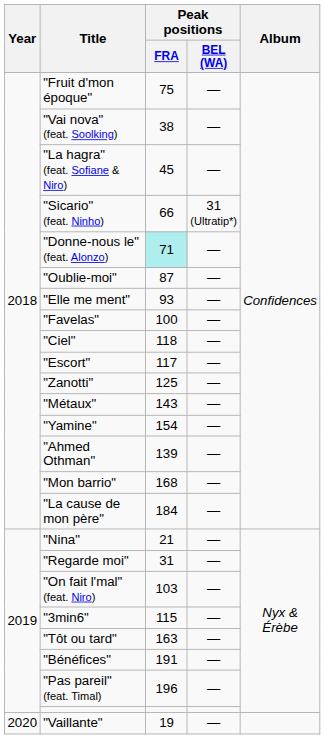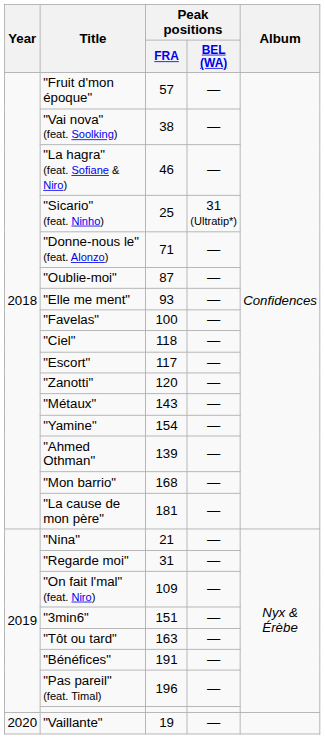"Fruit d'mon époque" | Peak positions / FRA: 75 -> 57
"La hagra" (feat. Sofiane & Niro) | Peak positions / FRA: 45 -> 46
"Sicario" (feat. Ninho) | Peak positions / FRA: 66 -> 25
"Donne-nous le" (feat. Alonzo) | Peak positions / FRA: paleturquoise background -> no background
"Zanotti" | Peak positions / FRA: 125 -> 120
"La cause de mon père" | Peak positions / FRA: 184 -> 181
"On fait l'mal" (feat. Niro) | Peak positions / FRA: 103 -> 109
"3min6" | Peak positions / FRA: 115 -> 151
